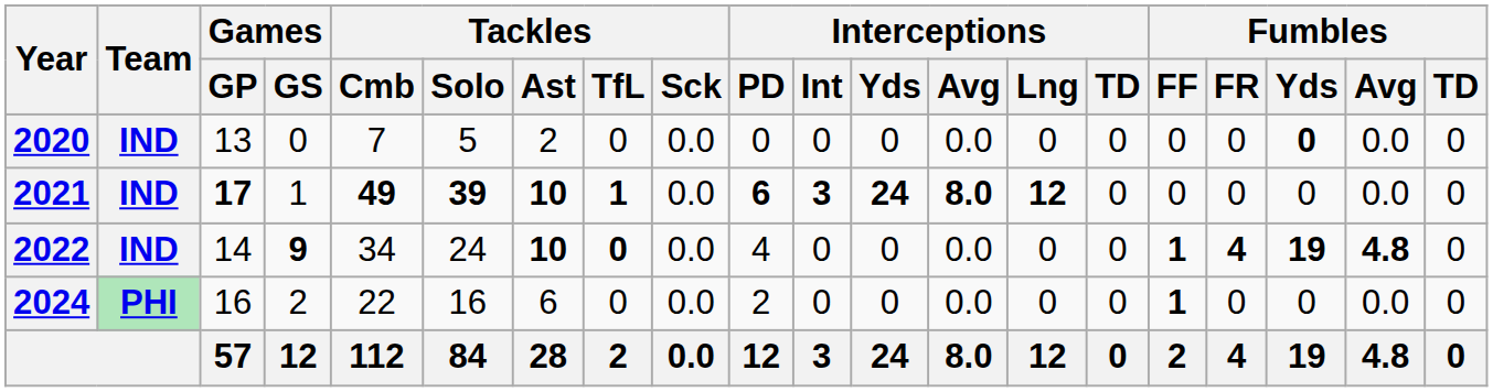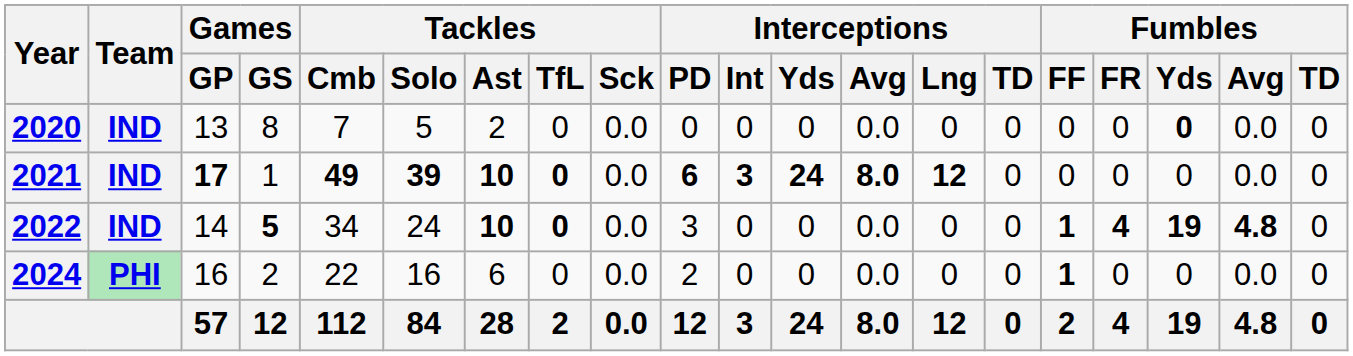2020 | Games / GS: 0 -> 8
2021 | Tackles / TfL: 1 -> 0
2022 | Games / GS: 9 -> 5
2022 | Interceptions / PD: 4 -> 3
